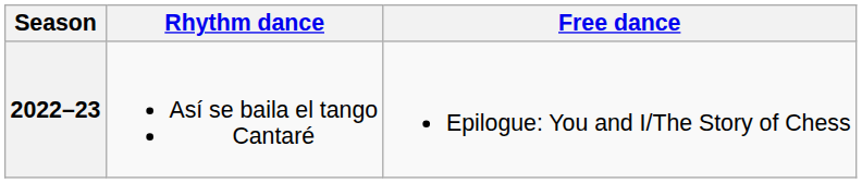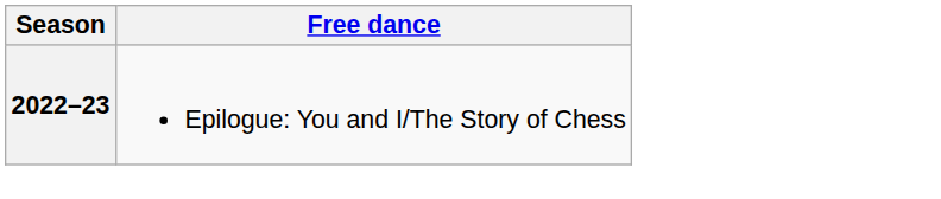- column: Rhythm dance | Así se baila el tango Cantaré
